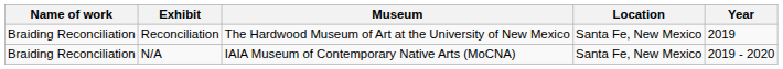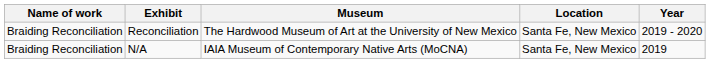Reconciliation | Year: 2019 -> 2019 - 2020
N/A | Year: 2019 - 2020 -> 2019
